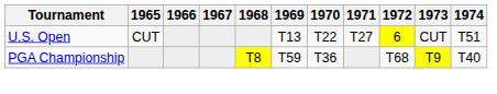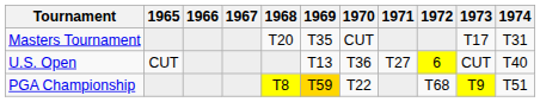+ row: Masters Tournament | T20 | T35 | CUT | T17 | T31
U.S. Open | 1970: T22 -> T36
U.S. Open | 1974: T51 -> T40
PGA Championship | 1969: no background -> gold background
PGA Championship | 1970: T36 -> T22
PGA Championship | 1974: T40 -> T51
